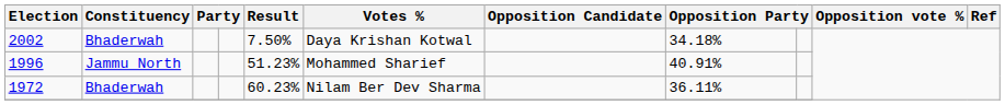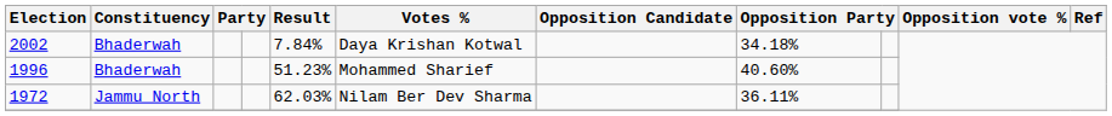2002 | Result: 7.50% -> 7.84%
1996 | Constituency: Jammu North -> Bhaderwah
1996 | column 8: 40.91% -> 40.60%
1972 | Constituency: Bhaderwah -> Jammu North
1972 | Result: 60.23% -> 62.03%
